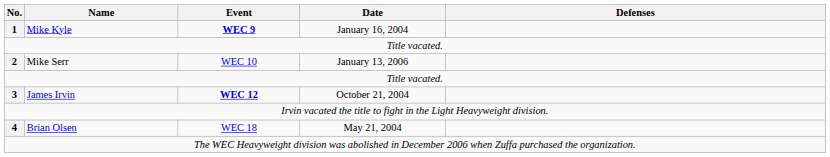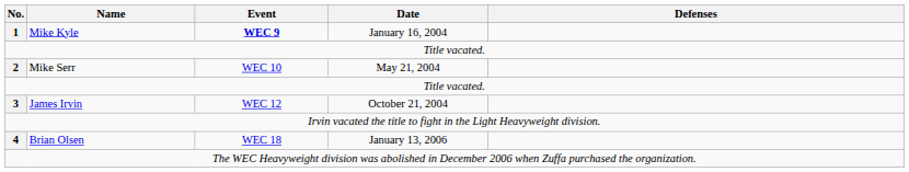2 | Date: January 13, 2006 -> May 21, 2004
3 | Event: bold -> normal
4 | Date: May 21, 2004 -> January 13, 2006
